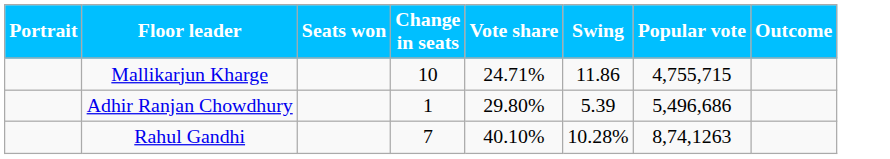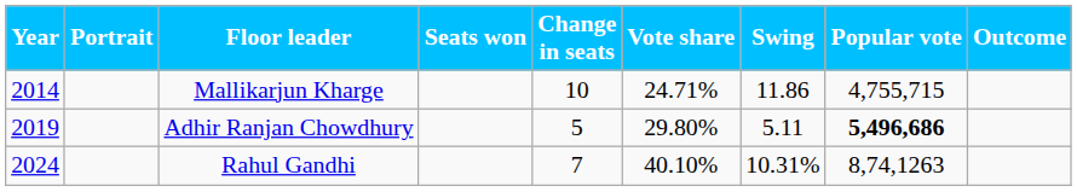+ column: Year | 2014 | 2019 | 2024
Adhir Ranjan Chowdhury | Change in seats: 1 -> 5
Adhir Ranjan Chowdhury | Swing: 5.39 -> 5.11
Adhir Ranjan Chowdhury | Popular vote: normal -> bold
Rahul Gandhi | Swing: 10.28% -> 10.31%
